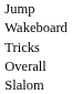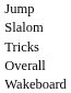rows swapped: Slalom <-> Wakeboard
